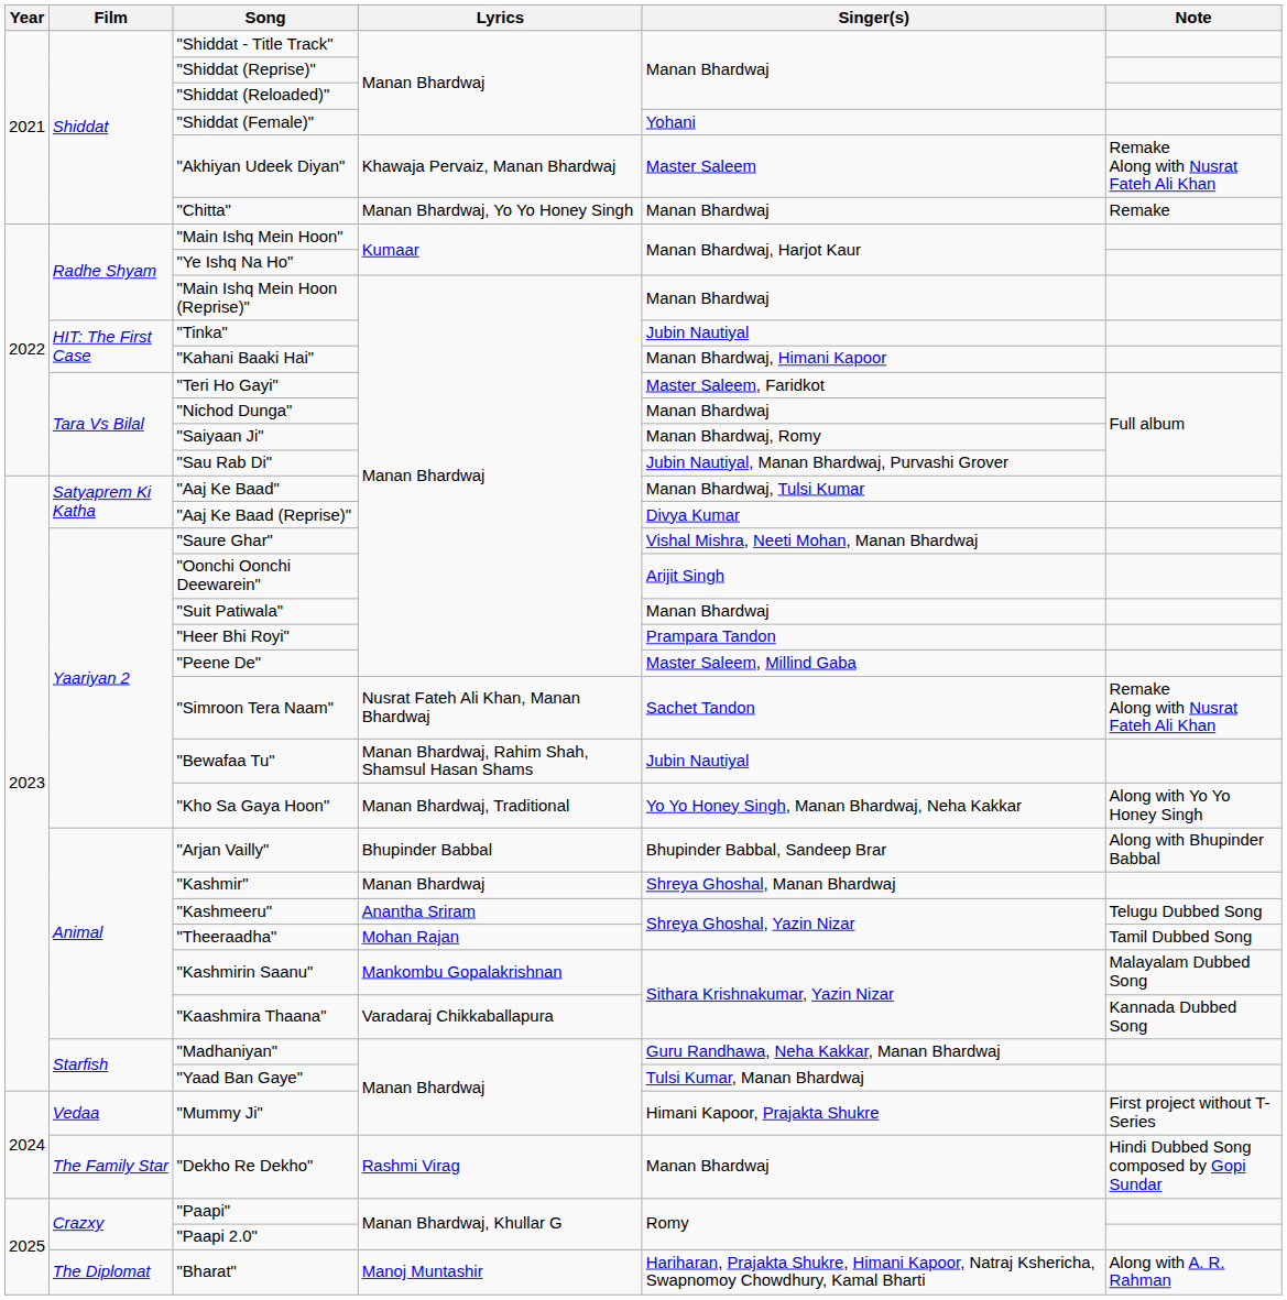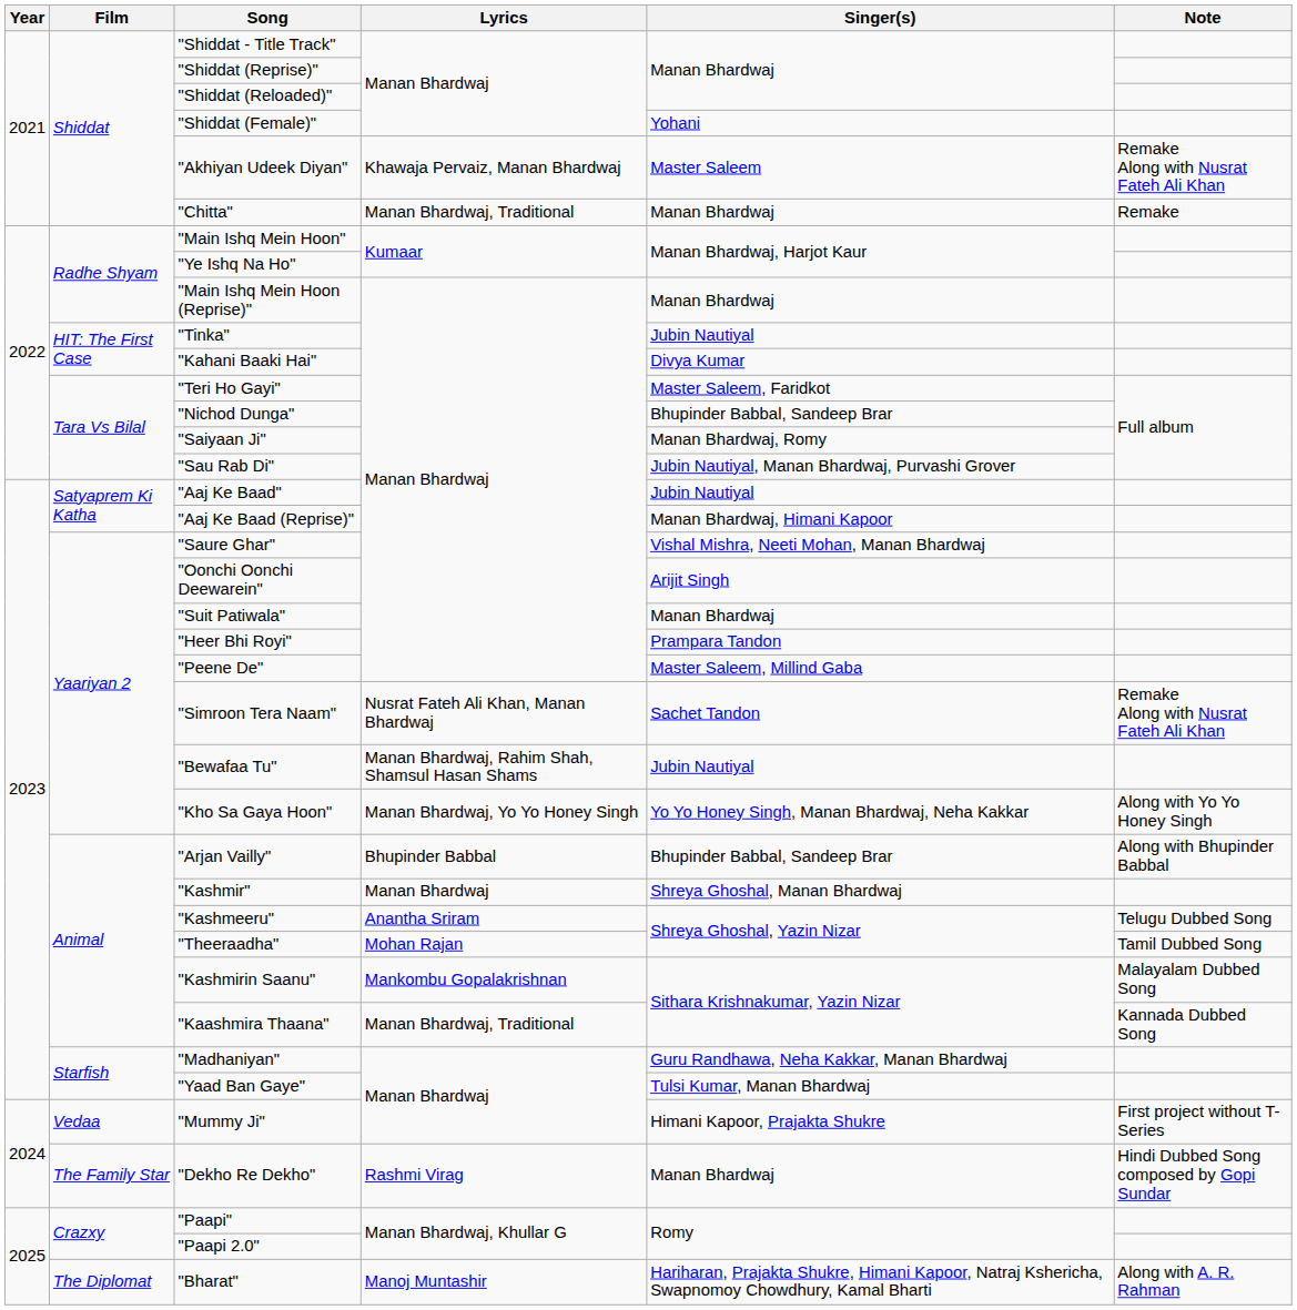"Chitta" | Lyrics: Manan Bhardwaj, Yo Yo Honey Singh -> Manan Bhardwaj, Traditional
"Kahani Baaki Hai" | Singer(s): Manan Bhardwaj, Himani Kapoor -> Divya Kumar
"Nichod Dunga" | Singer(s): Manan Bhardwaj -> Bhupinder Babbal, Sandeep Brar
"Aaj Ke Baad" | Singer(s): Manan Bhardwaj, Tulsi Kumar -> Jubin Nautiyal
"Aaj Ke Baad (Reprise)" | Singer(s): Divya Kumar -> Manan Bhardwaj, Himani Kapoor
"Kho Sa Gaya Hoon" | Lyrics: Manan Bhardwaj, Traditional -> Manan Bhardwaj, Yo Yo Honey Singh
"Kaashmira Thaana" | Lyrics: Varadaraj Chikkaballapura -> Manan Bhardwaj, Traditional
